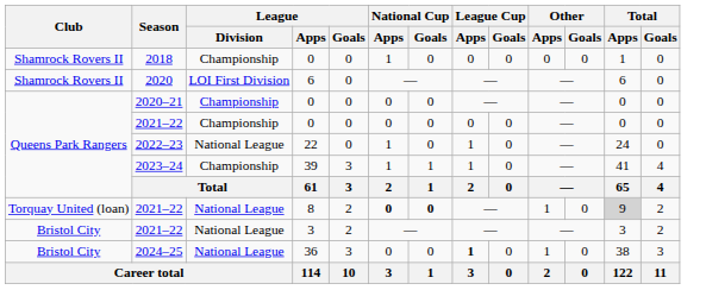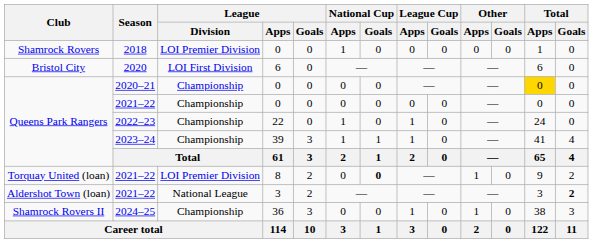2018 | Club: Shamrock Rovers II -> Shamrock Rovers
2018 | League / Division: Championship -> LOI Premier Division
2020 | Club: Shamrock Rovers II -> Bristol City
2020–21 | Total / Apps: no background -> gold background
2022–23 | League / Division: National League -> Championship
2021–22 / 8 | League / Division: National League -> LOI Premier Division
2021–22 / 8 | National Cup / Apps: bold -> normal
2021–22 / 8 | Total / Apps: lightgrey background -> no background
2021–22 / 3 | Club: Bristol City -> Aldershot Town (loan)
2021–22 / 3 | Total / Goals: normal -> bold
2024–25 | Club: Bristol City -> Shamrock Rovers II
2024–25 | League / Division: National League -> Championship
2024–25 | League Cup / Apps: bold -> normal
